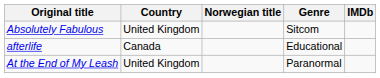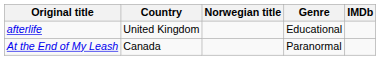- row: Absolutely Fabulous | United Kingdom | Sitcom
afterlife | Country: Canada -> United Kingdom
At the End of My Leash | Country: United Kingdom -> Canada
